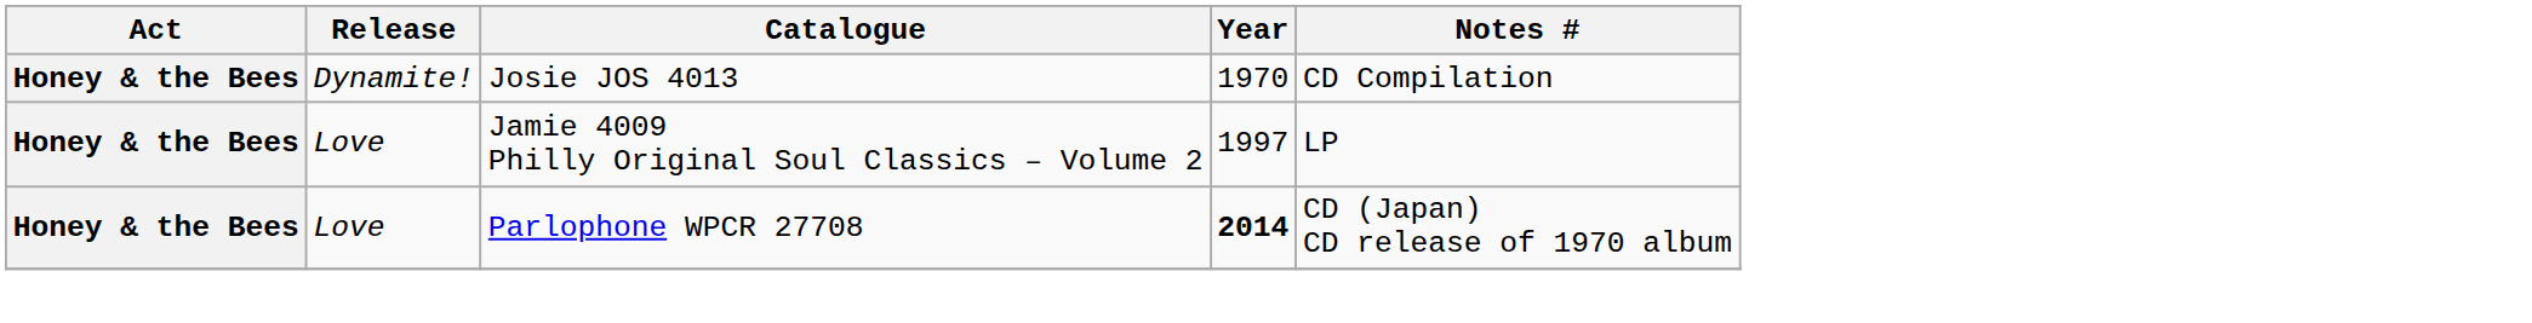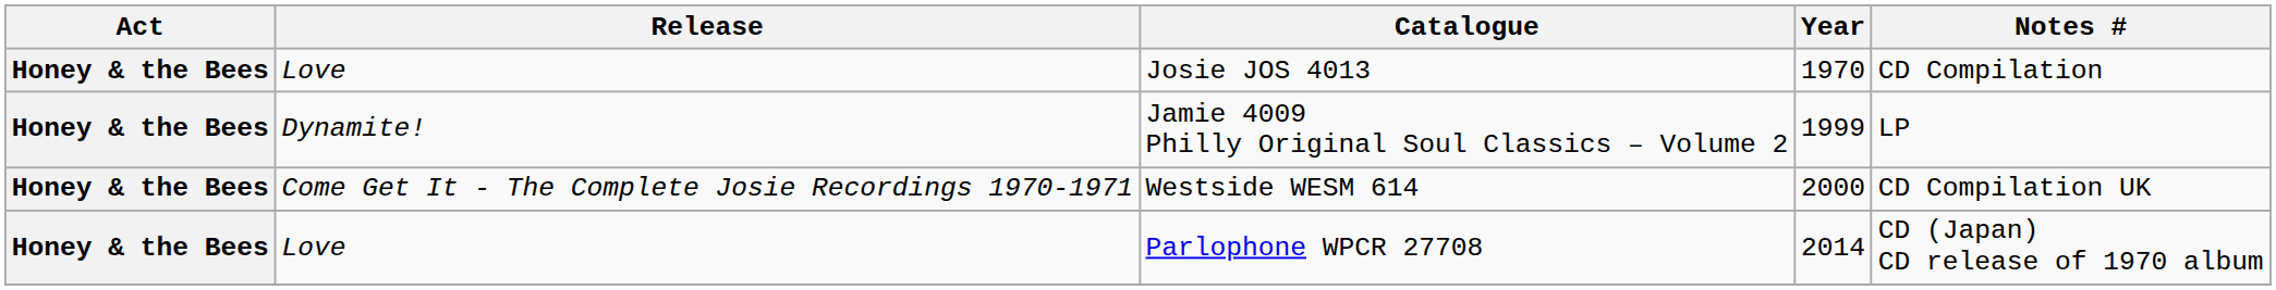Josie JOS 4013 | Release: Dynamite! -> Love
Jamie 4009 Philly Original Soul Classics – Volume 2 | Release: Love -> Dynamite!
Jamie 4009 Philly Original Soul Classics – Volume 2 | Year: 1997 -> 1999
+ row: Honey & the Bees | Come Get It - The Complete Josie Recordings 1970-1971 | Westside WESM 614 | 2000 | CD Compilation UK
Parlophone WPCR 27708 | Year: bold -> normal
